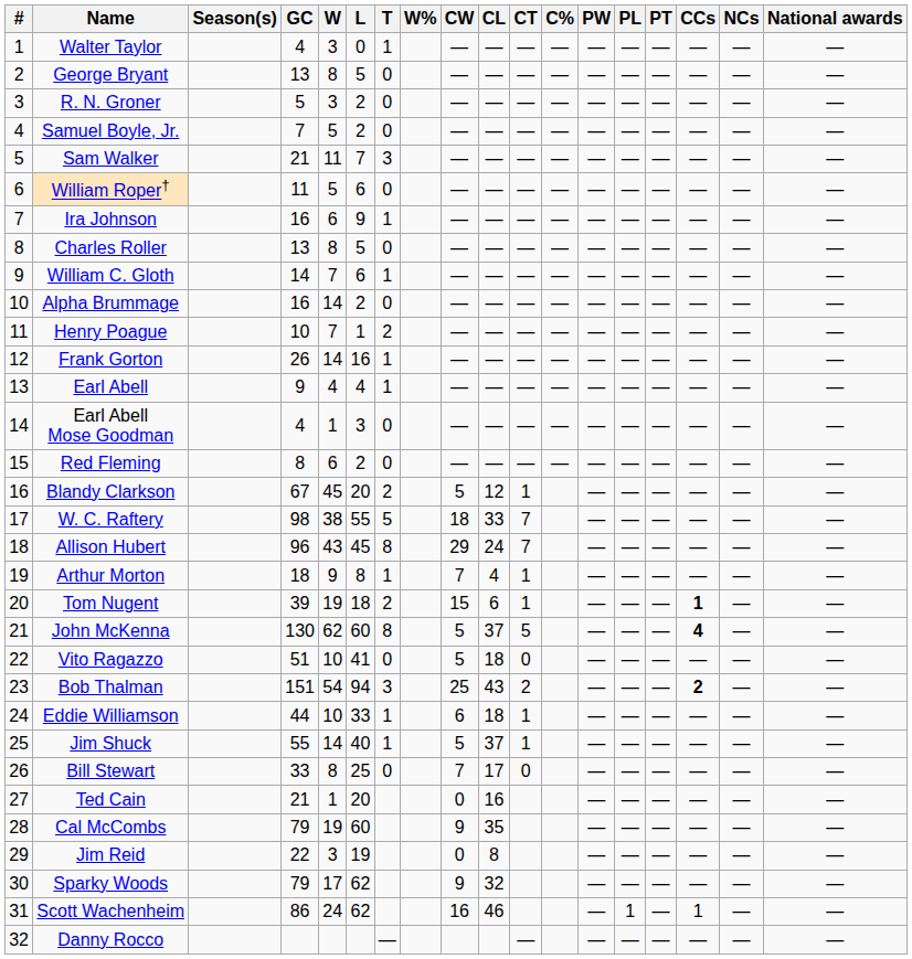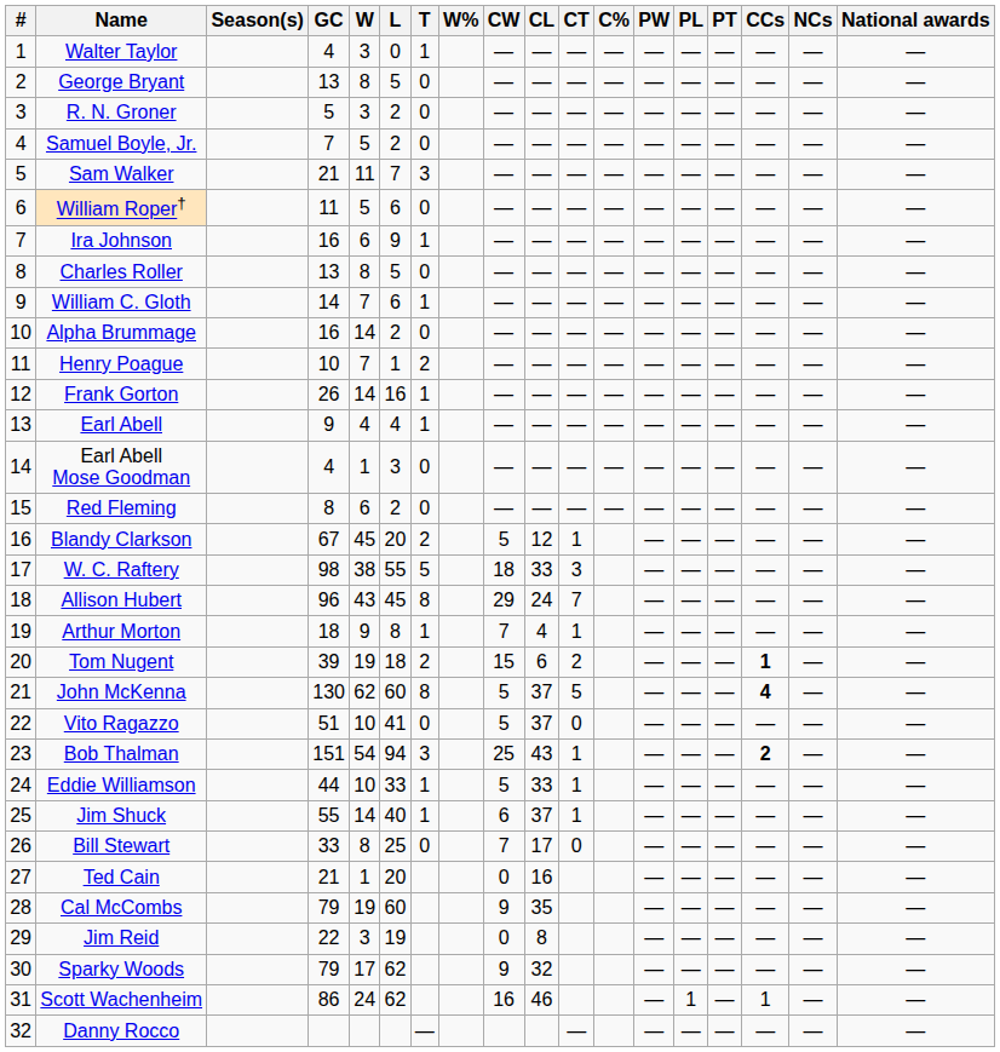W. C. Raftery | CT: 7 -> 3
Tom Nugent | CT: 1 -> 2
Vito Ragazzo | CL: 18 -> 37
Bob Thalman | CT: 2 -> 1
Eddie Williamson | CW: 6 -> 5
Eddie Williamson | CL: 18 -> 33
Jim Shuck | CW: 5 -> 6
